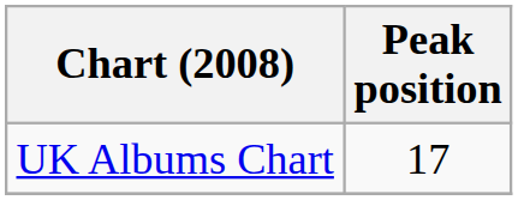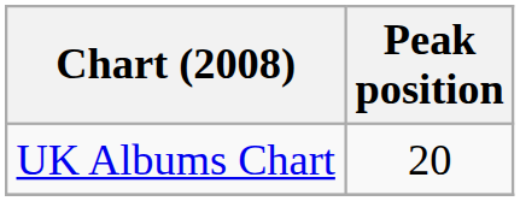UK Albums Chart | Peak position: 17 -> 20
